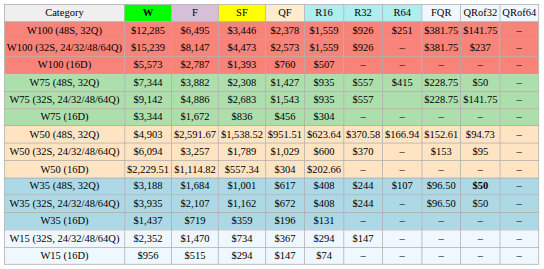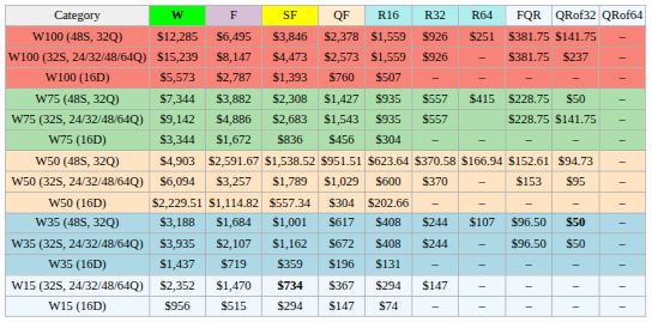W100 (48S, 32Q) | column 4: $3,446 -> $3,846
W15 (32S, 24/32/48/64Q) | column 4: normal -> bold
